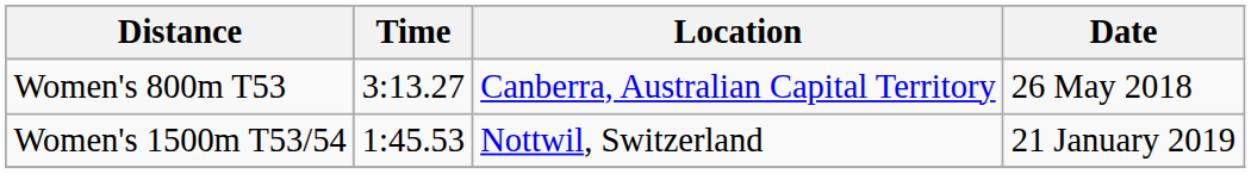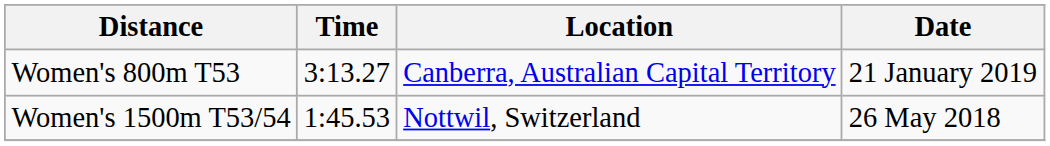Women's 800m T53 | Date: 26 May 2018 -> 21 January 2019
Women's 1500m T53/54 | Date: 21 January 2019 -> 26 May 2018
